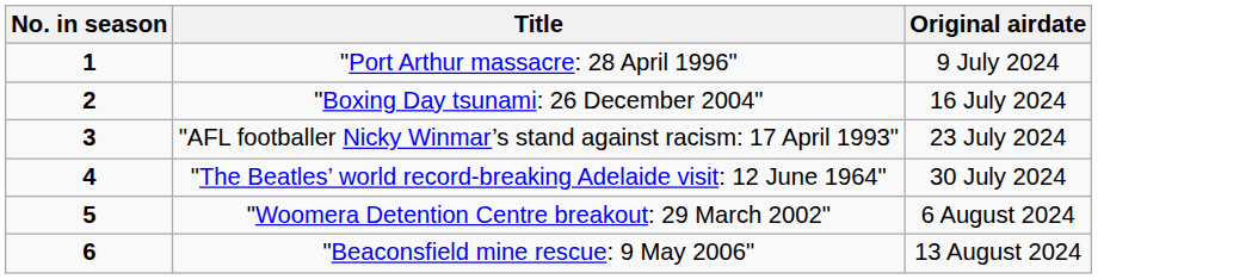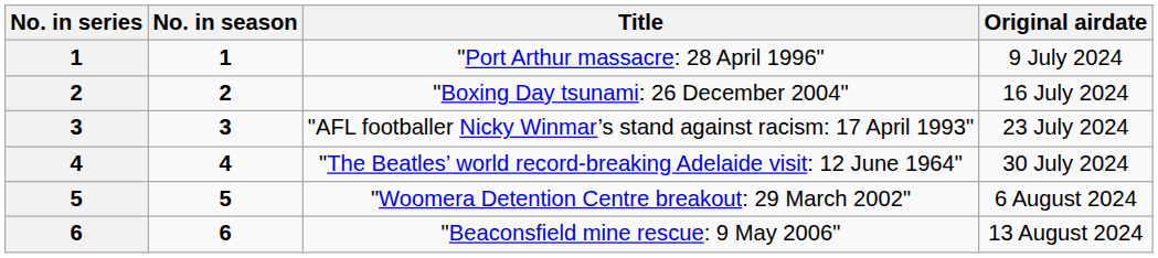+ column: No. in series | 1 | 2 | 3 | 4 | 5 | 6
